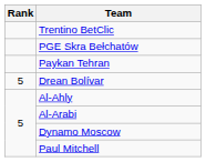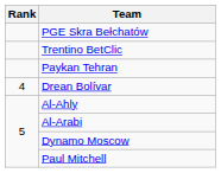rows swapped: Trentino BetClic <-> PGE Skra Bełchatów
Drean Bolívar | Rank: 5 -> 4
